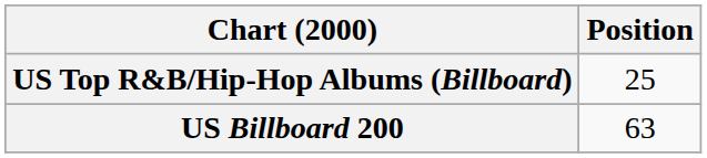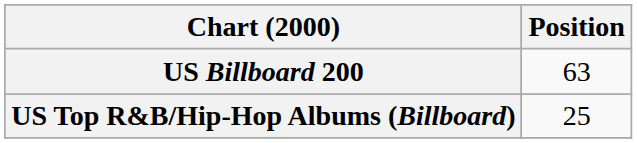rows swapped: US Billboard 200 <-> US Top R&B/Hip-Hop Albums (Billboard)
